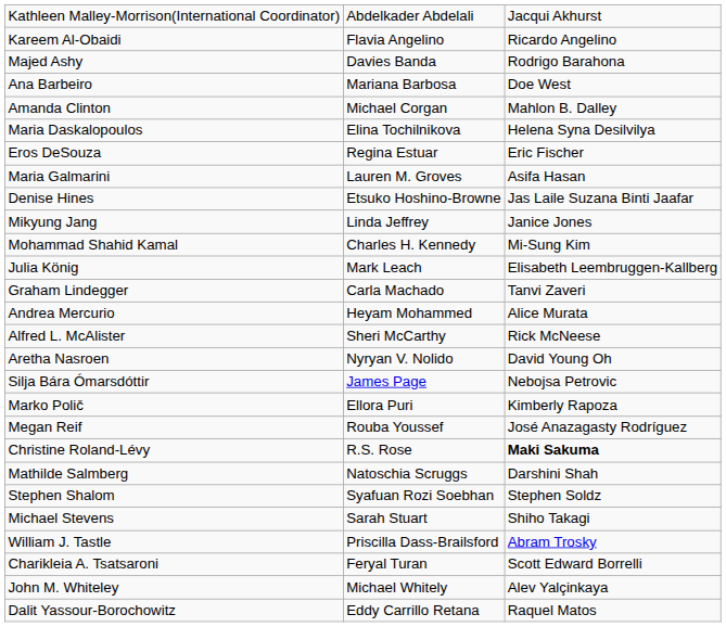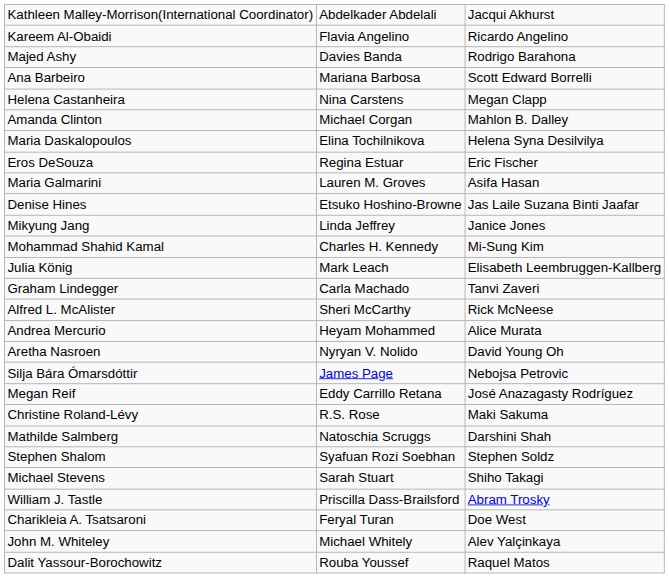Ana Barbeiro | column 3: Doe West -> Scott Edward Borrelli
+ row: Helena Castanheira | Nina Carstens | Megan Clapp
rows swapped: Alfred L. McAlister <-> Andrea Mercurio
- row: Marko Polič | Ellora Puri | Kimberly Rapoza
Megan Reif | column 2: Rouba Youssef -> Eddy Carrillo Retana
Christine Roland-Lévy | column 3: bold -> normal
Charikleia A. Tsatsaroni | column 3: Scott Edward Borrelli -> Doe West
Dalit Yassour-Borochowitz | column 2: Eddy Carrillo Retana -> Rouba Youssef
